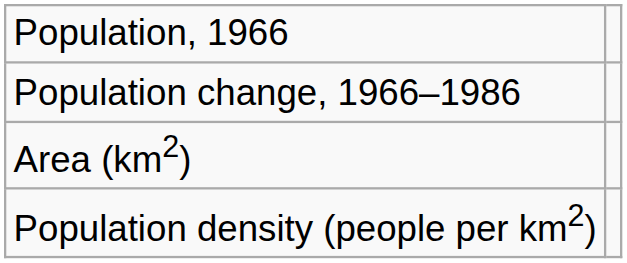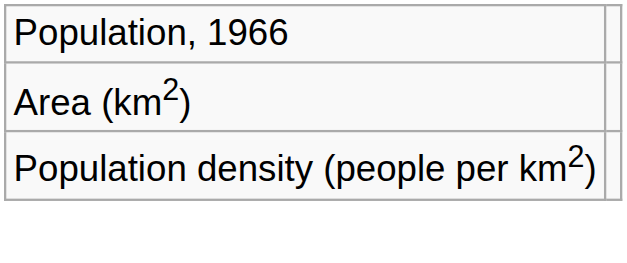- row: Population change, 1966–1986
